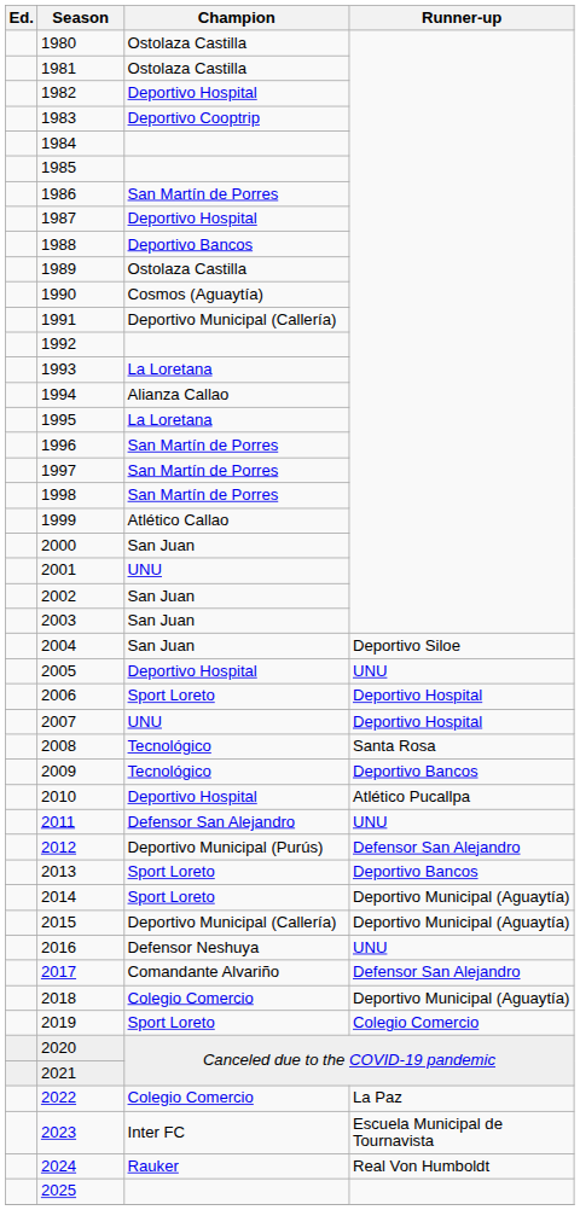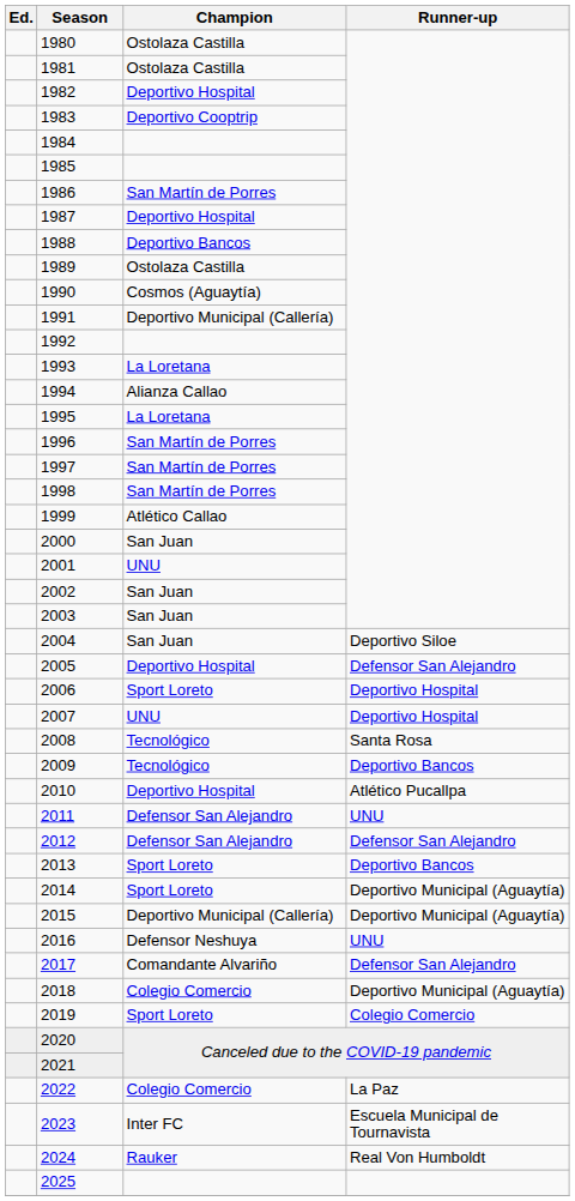2005 | Runner-up: UNU -> Defensor San Alejandro
2012 | Champion: Deportivo Municipal (Purús) -> Defensor San Alejandro
